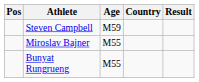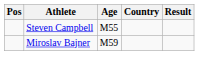Steven Campbell | Age: M59 -> M55
Miroslav Bajner | Age: M55 -> M59
- row: Bunyat Rungrueng | M55
